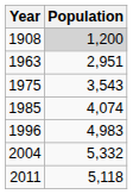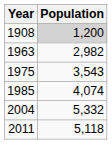1963 | Population: 2,951 -> 2,982
- row: 1996 | 4,983
